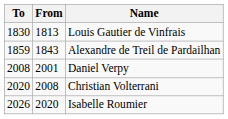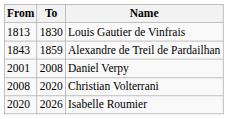columns swapped: From <-> To
